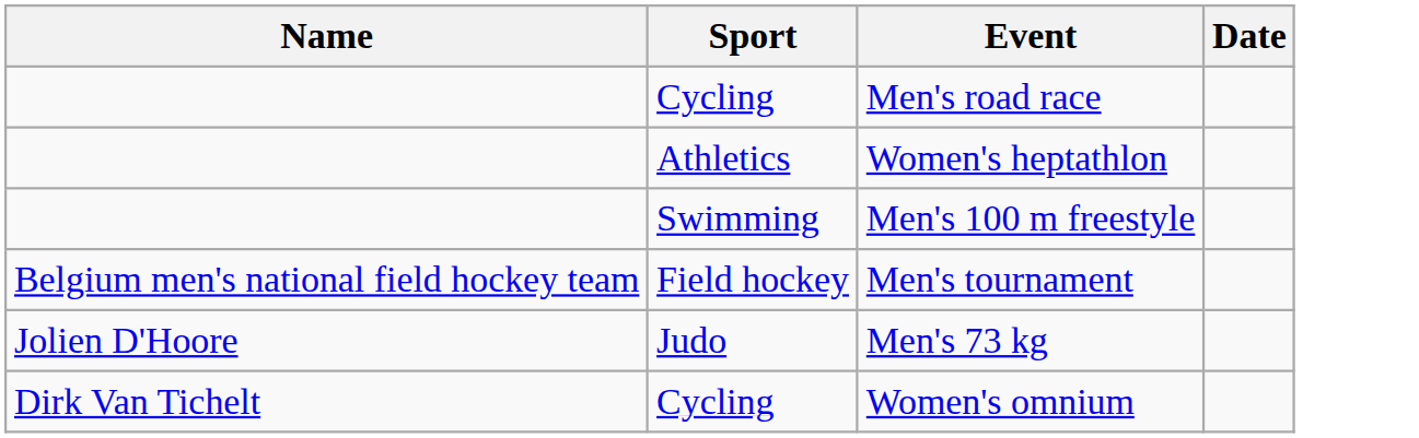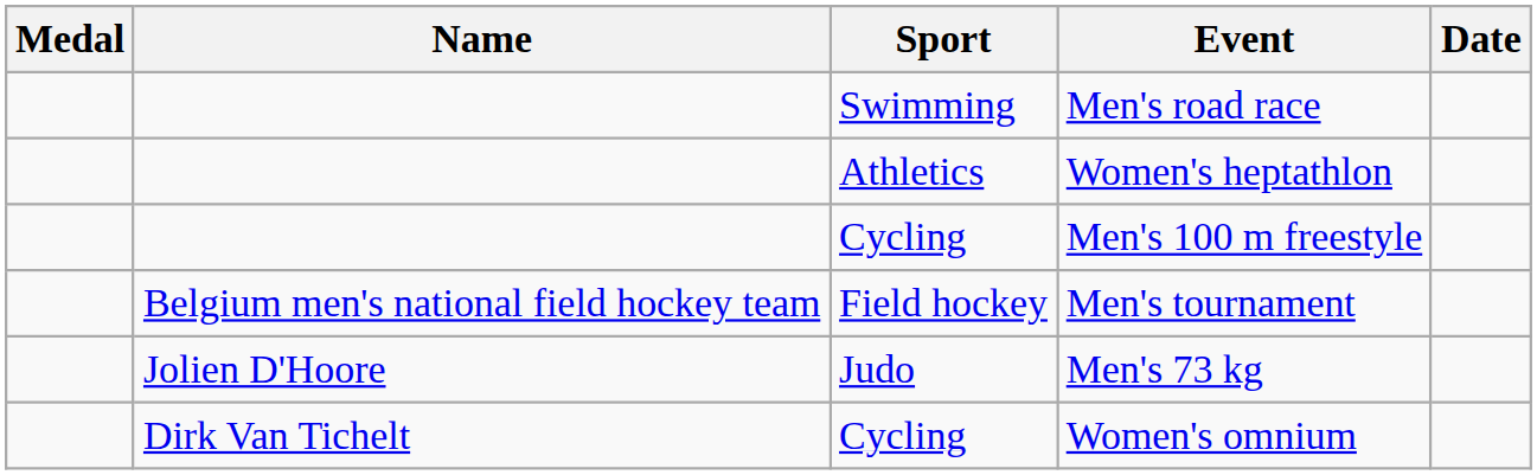+ column: Medal
Men's road race | Sport: Cycling -> Swimming
Men's 100 m freestyle | Sport: Swimming -> Cycling
